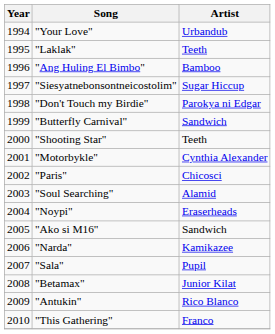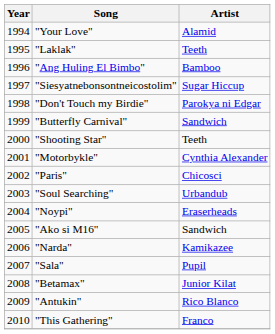"Your Love" | Artist: Urbandub -> Alamid
"Soul Searching" | Artist: Alamid -> Urbandub
